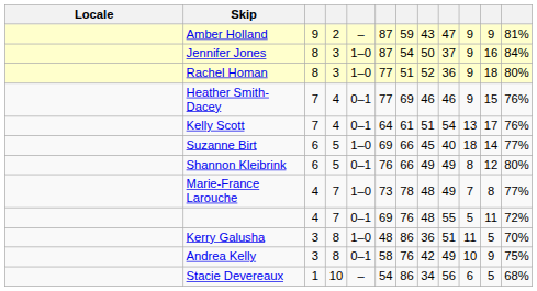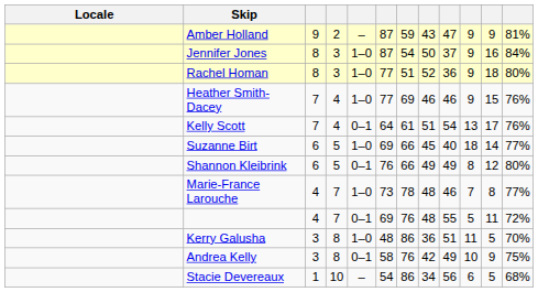Heather Smith-Dacey | column 5: 0–1 -> 1–0
Marie-France Larouche | column 9: 49 -> 46
